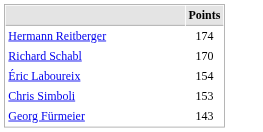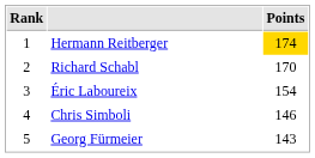+ column: Rank | 1 | 2 | 3 | 4 | 5
Hermann Reitberger | Points: no background -> gold background
Chris Simboli | Points: 153 -> 146
